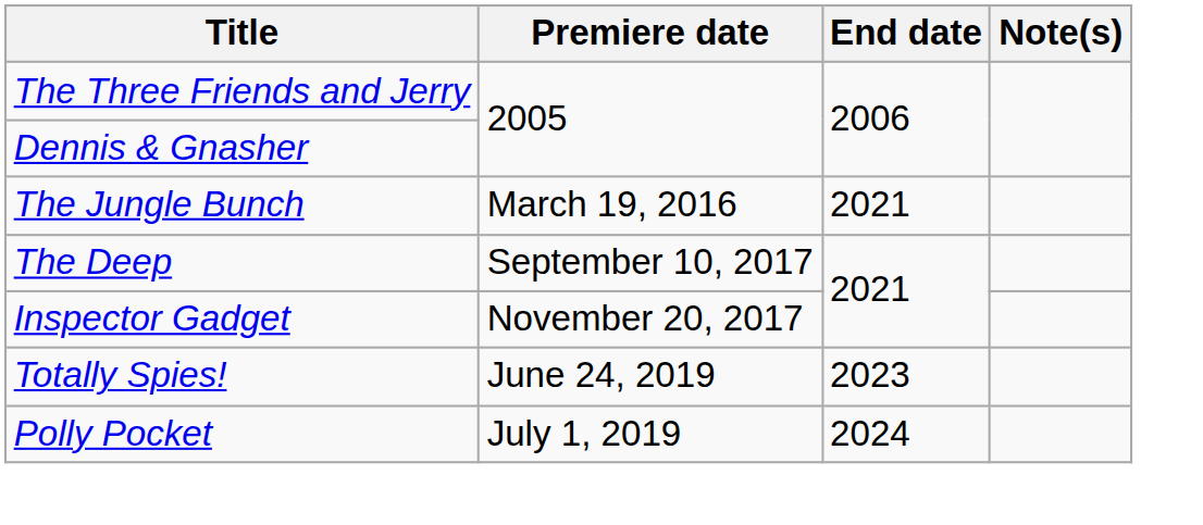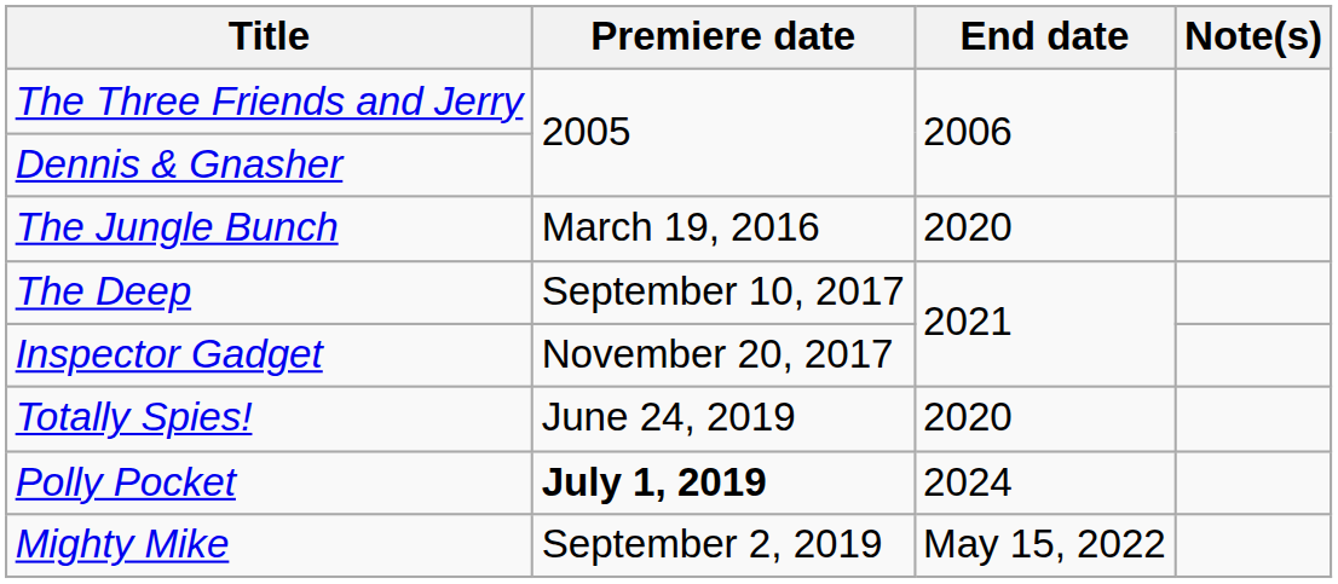The Jungle Bunch | End date: 2021 -> 2020
Totally Spies! | End date: 2023 -> 2020
Polly Pocket | Premiere date: normal -> bold
+ row: Mighty Mike | September 2, 2019 | May 15, 2022
